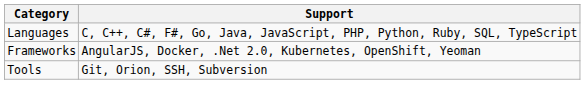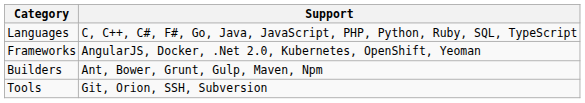+ row: Builders | Ant, Bower, Grunt, Gulp, Maven, Npm
